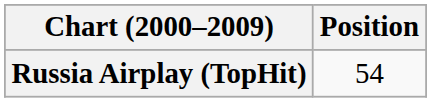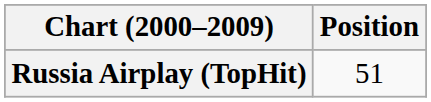Russia Airplay (TopHit) | Position: 54 -> 51
